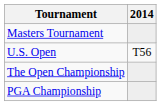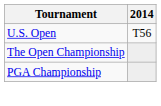- row: Masters Tournament
